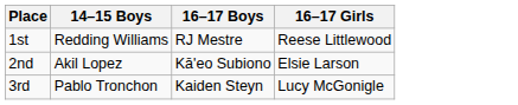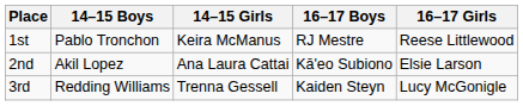+ column: 14–15 Girls | Keira McManus | Ana Laura Cattai | Trenna Gessell
1st | 14–15 Boys: Redding Williams -> Pablo Tronchon
3rd | 14–15 Boys: Pablo Tronchon -> Redding Williams
